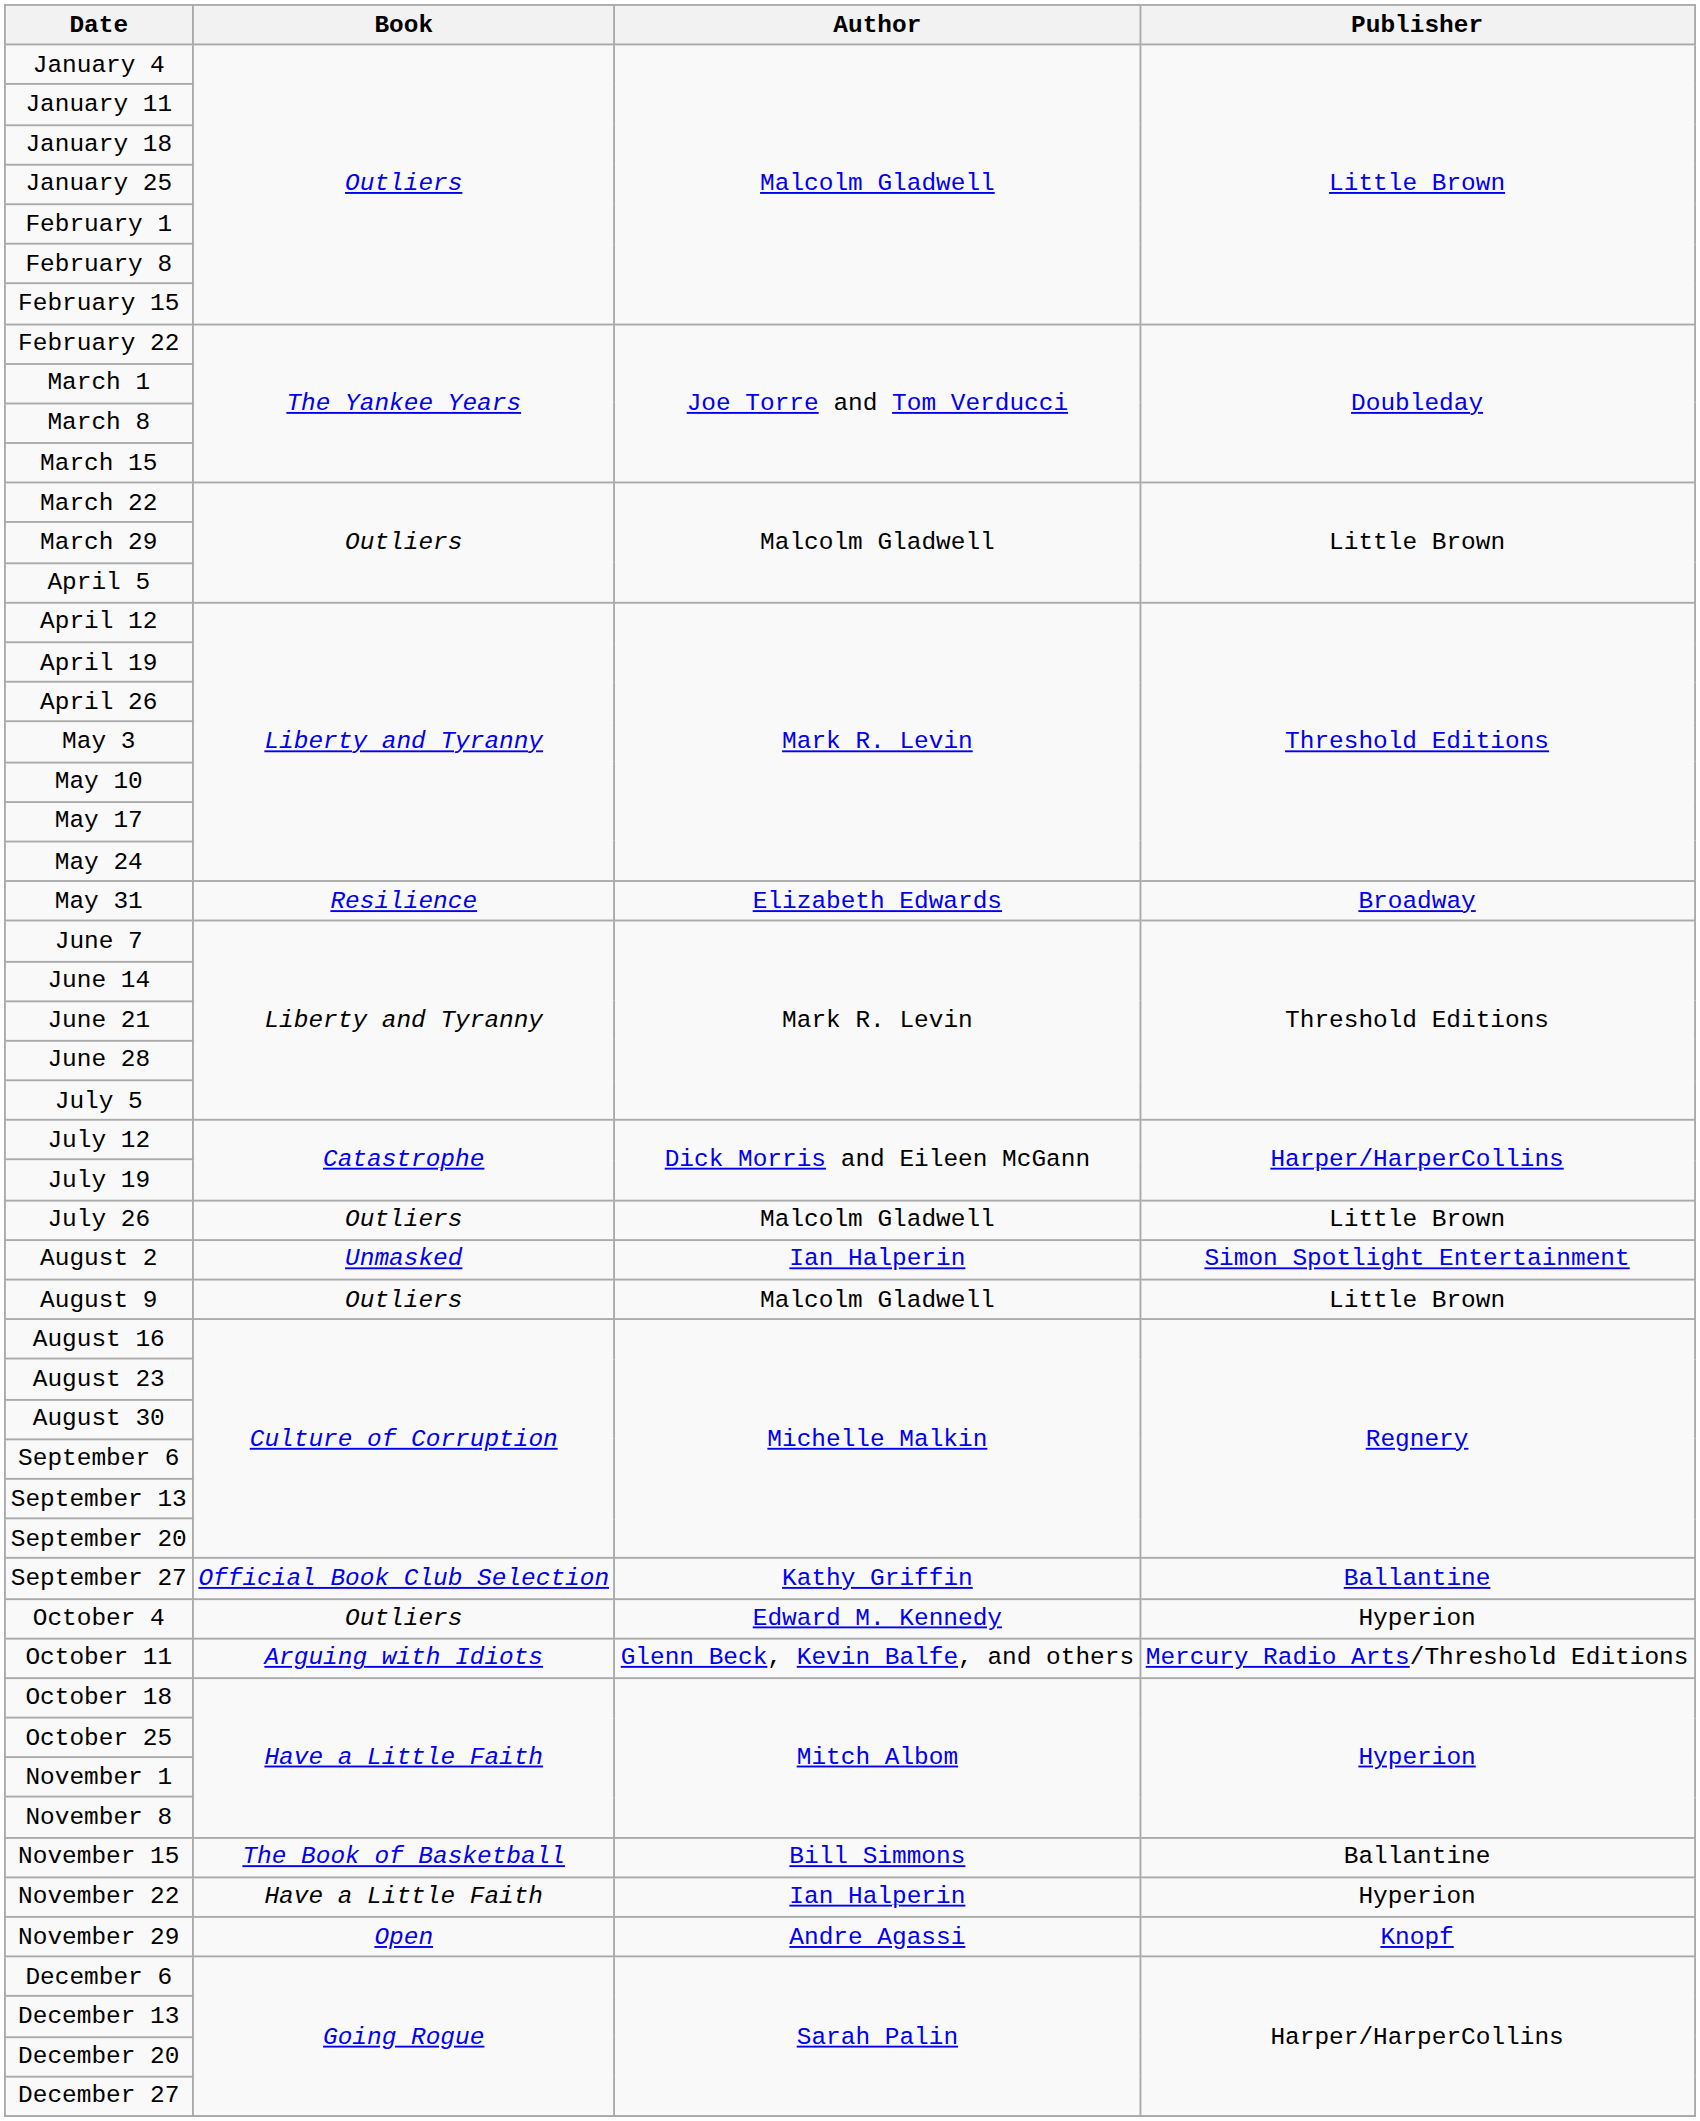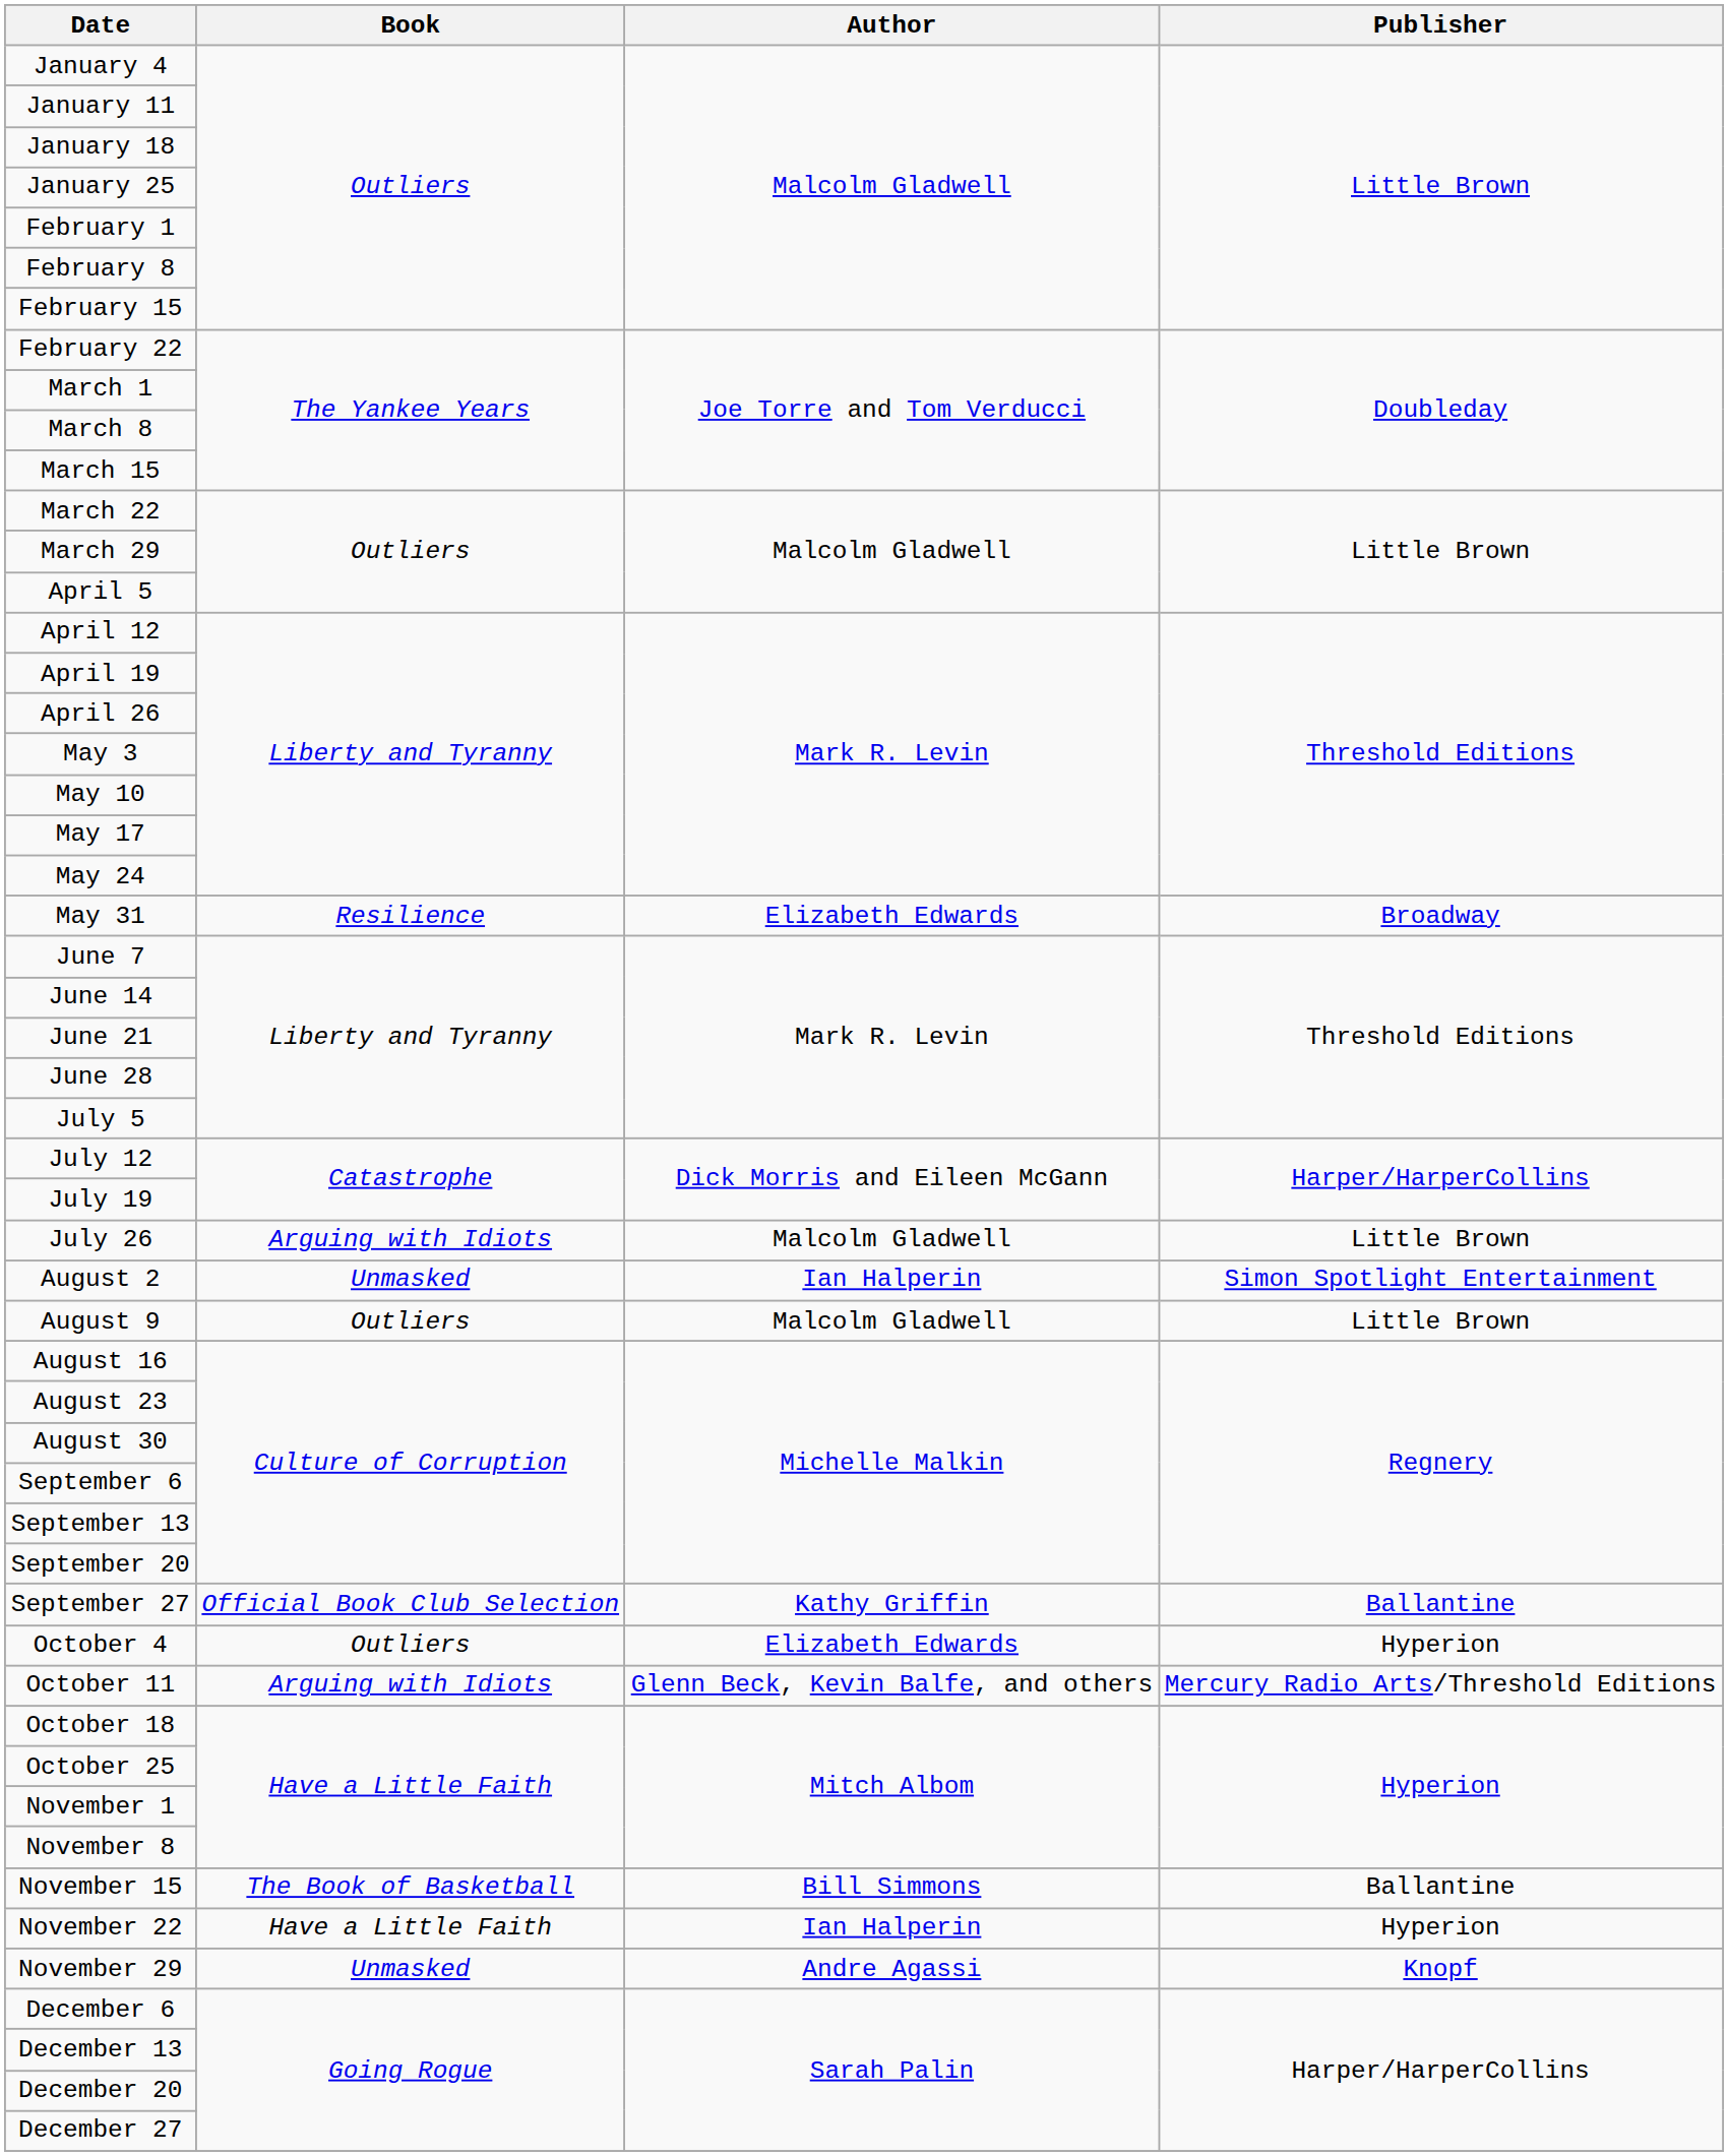July 26 | Book: Outliers -> Arguing with Idiots
October 4 | Author: Edward M. Kennedy -> Elizabeth Edwards
November 29 | Book: Open -> Unmasked
